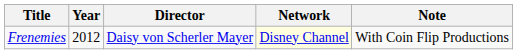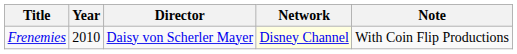Frenemies | Year: 2012 -> 2010
